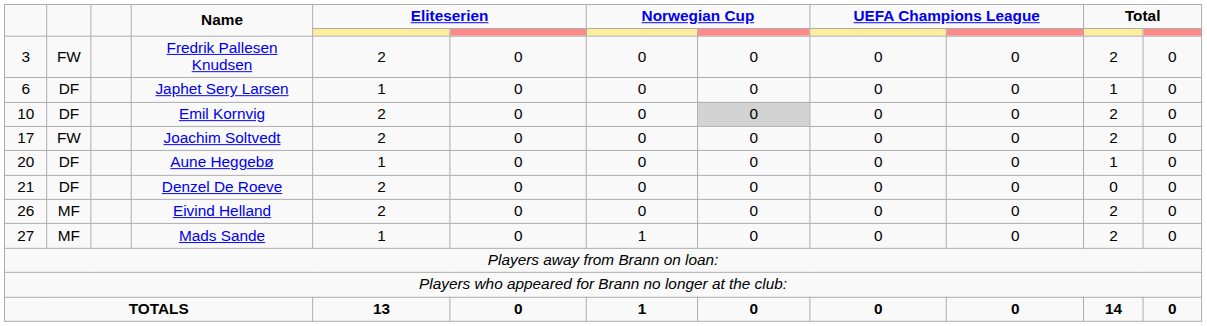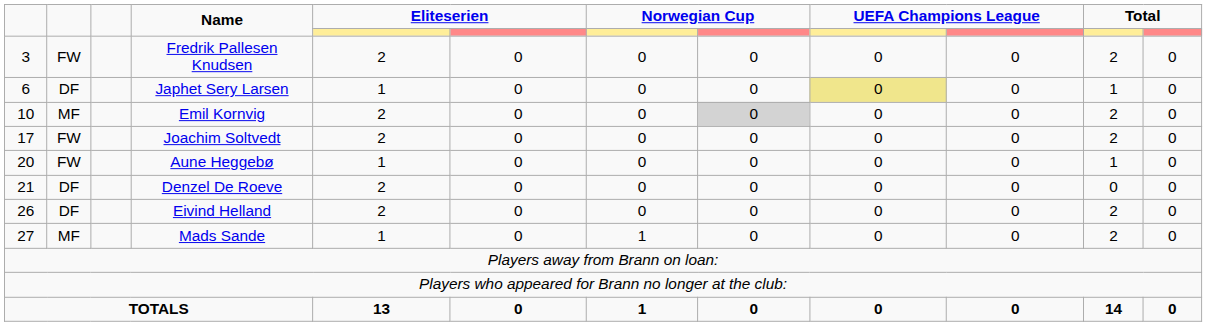Japhet Sery Larsen | column 9: no background -> khaki background
Emil Kornvig | column 2: DF -> MF
Aune Heggebø | column 2: DF -> FW
Eivind Helland | column 2: MF -> DF
